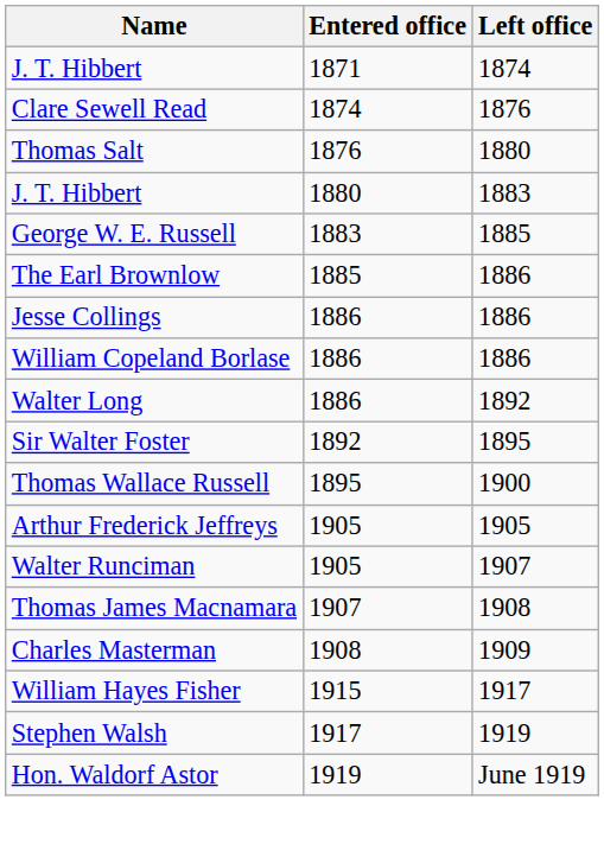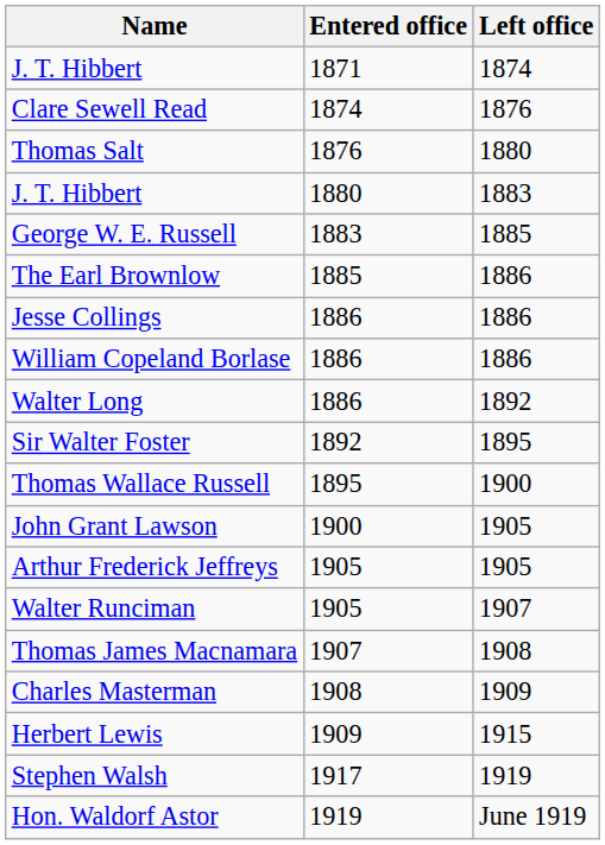+ row: John Grant Lawson | 1900 | 1905
+ row: Herbert Lewis | 1909 | 1915
- row: William Hayes Fisher | 1915 | 1917
